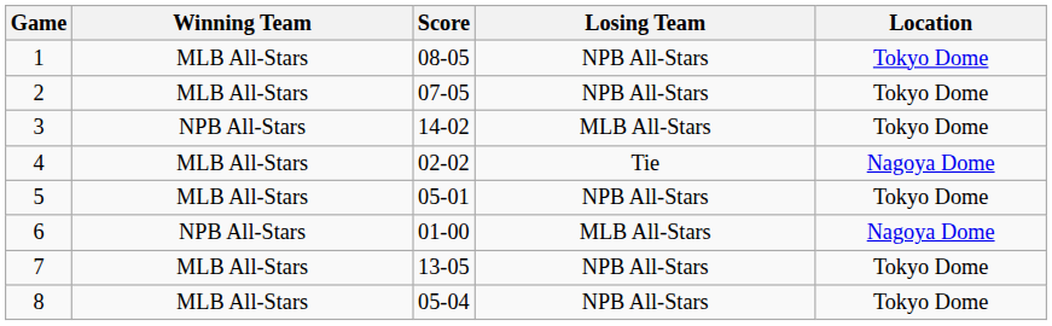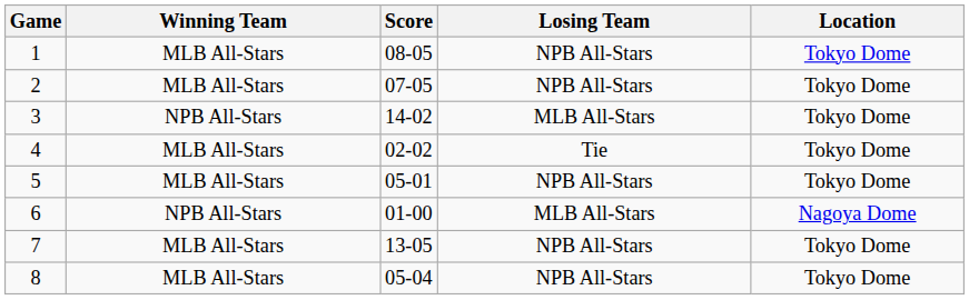4 | Location: Nagoya Dome -> Tokyo Dome
